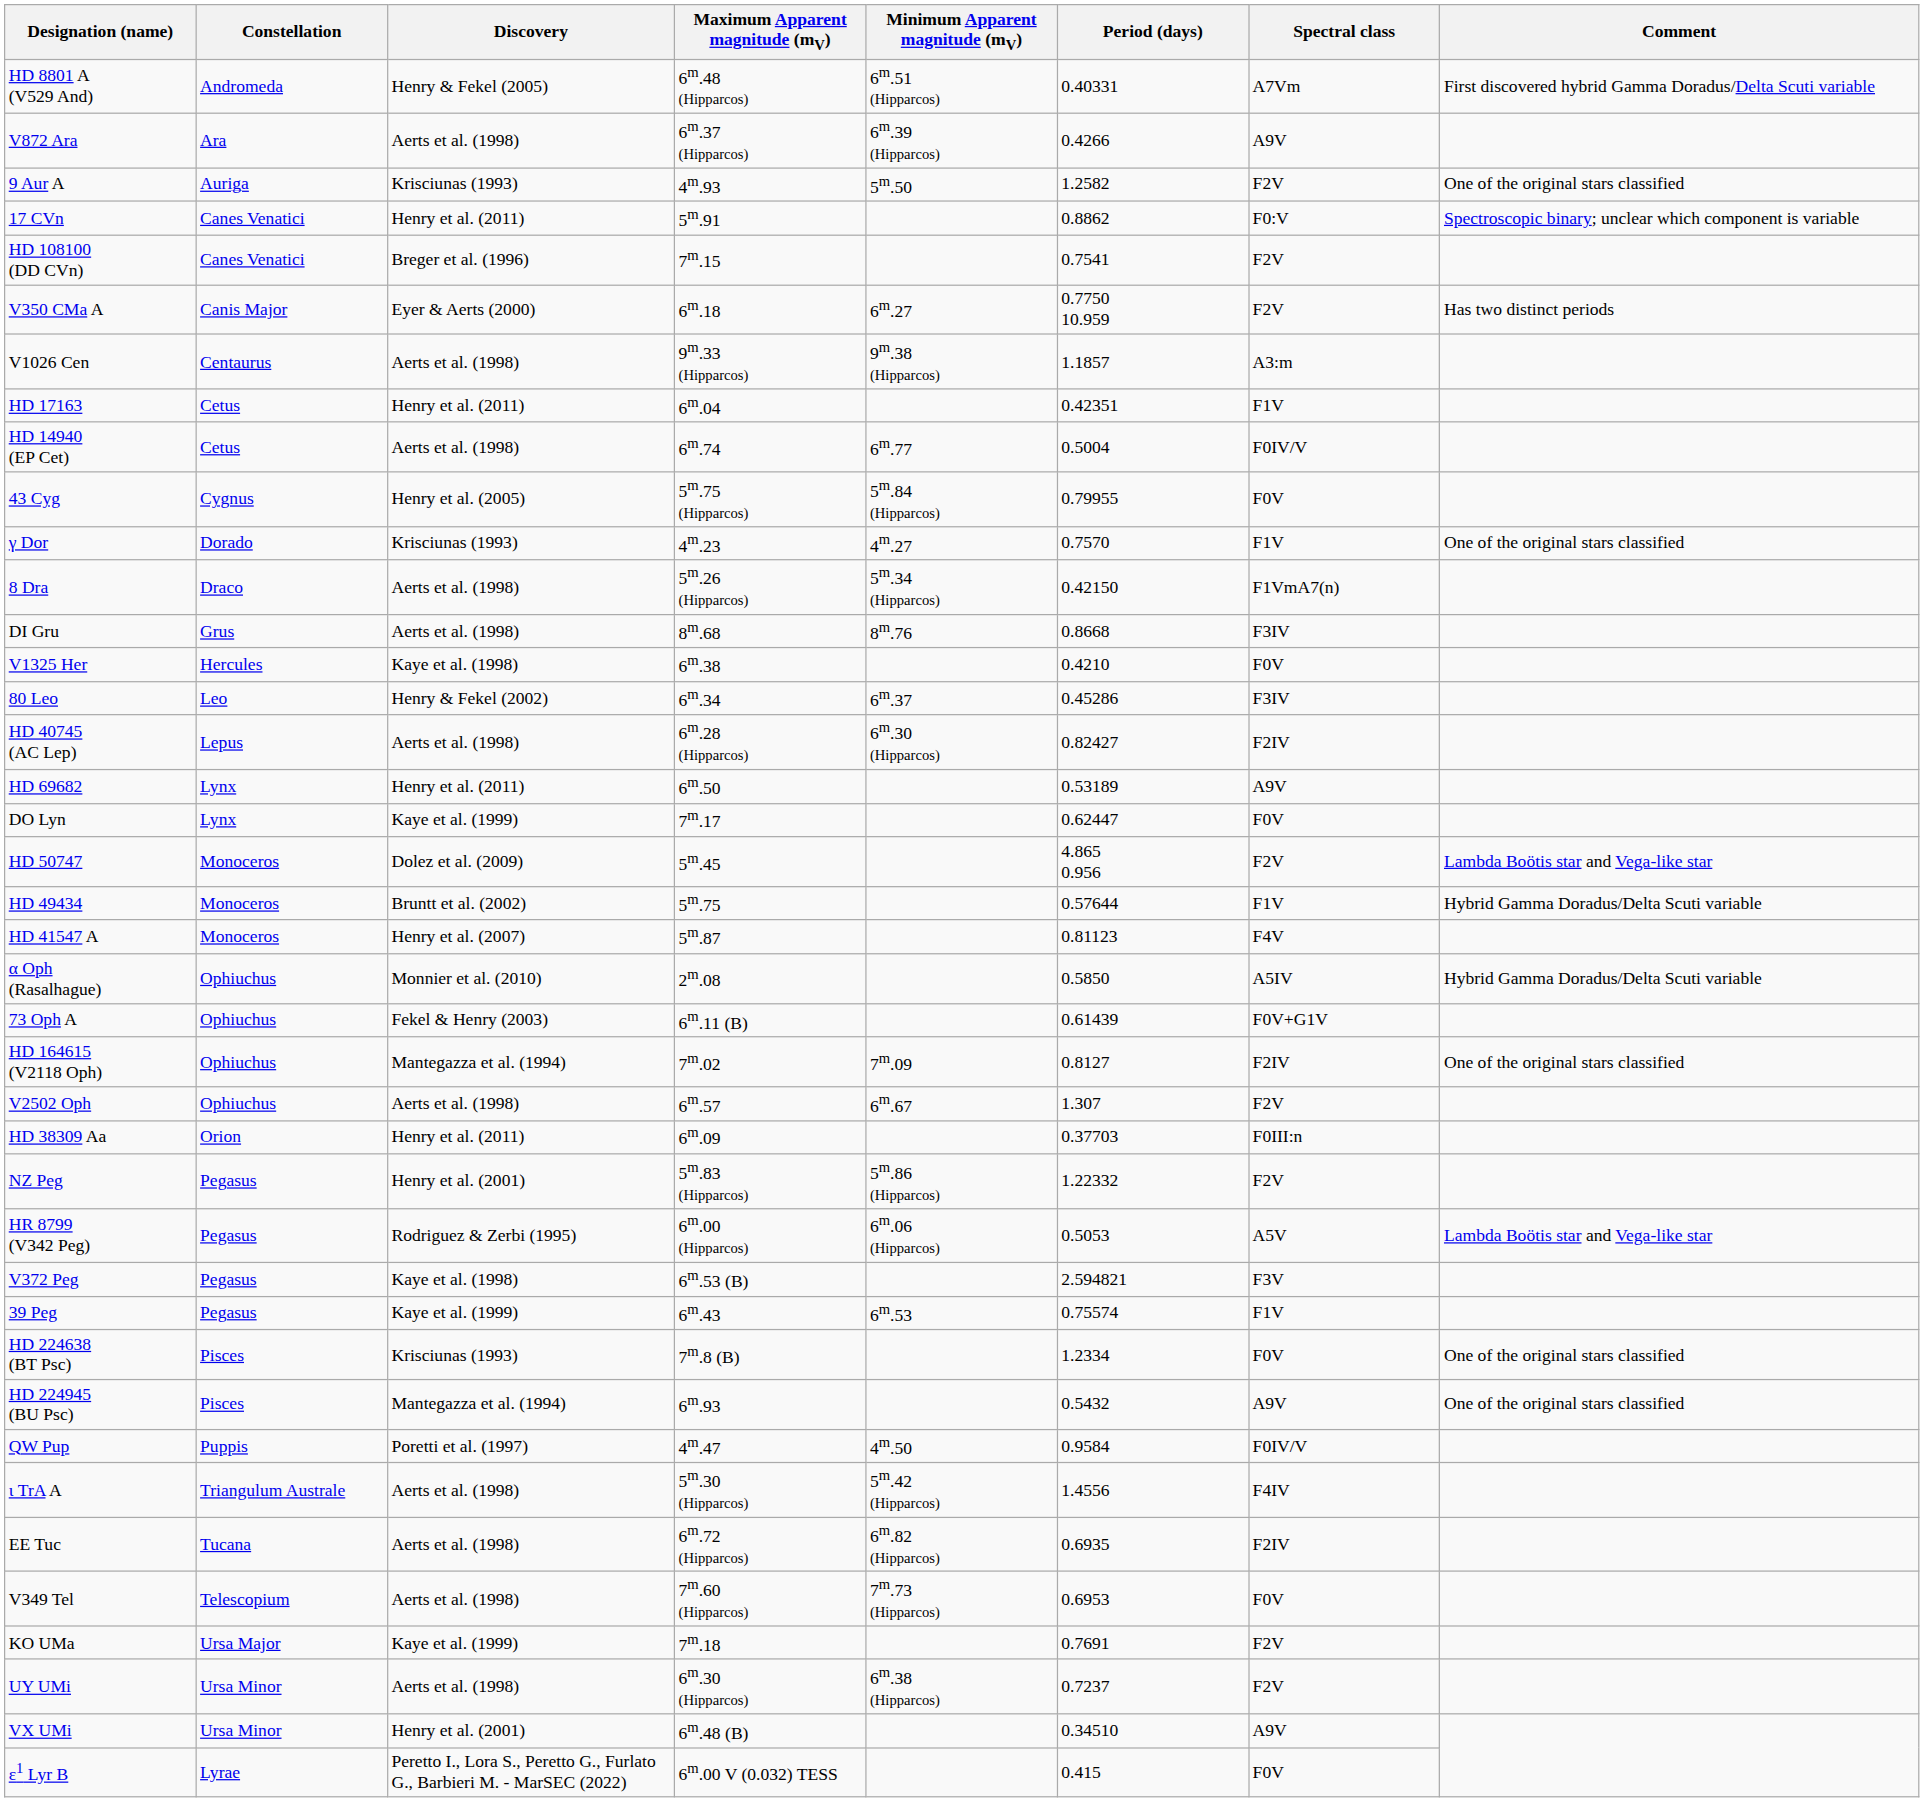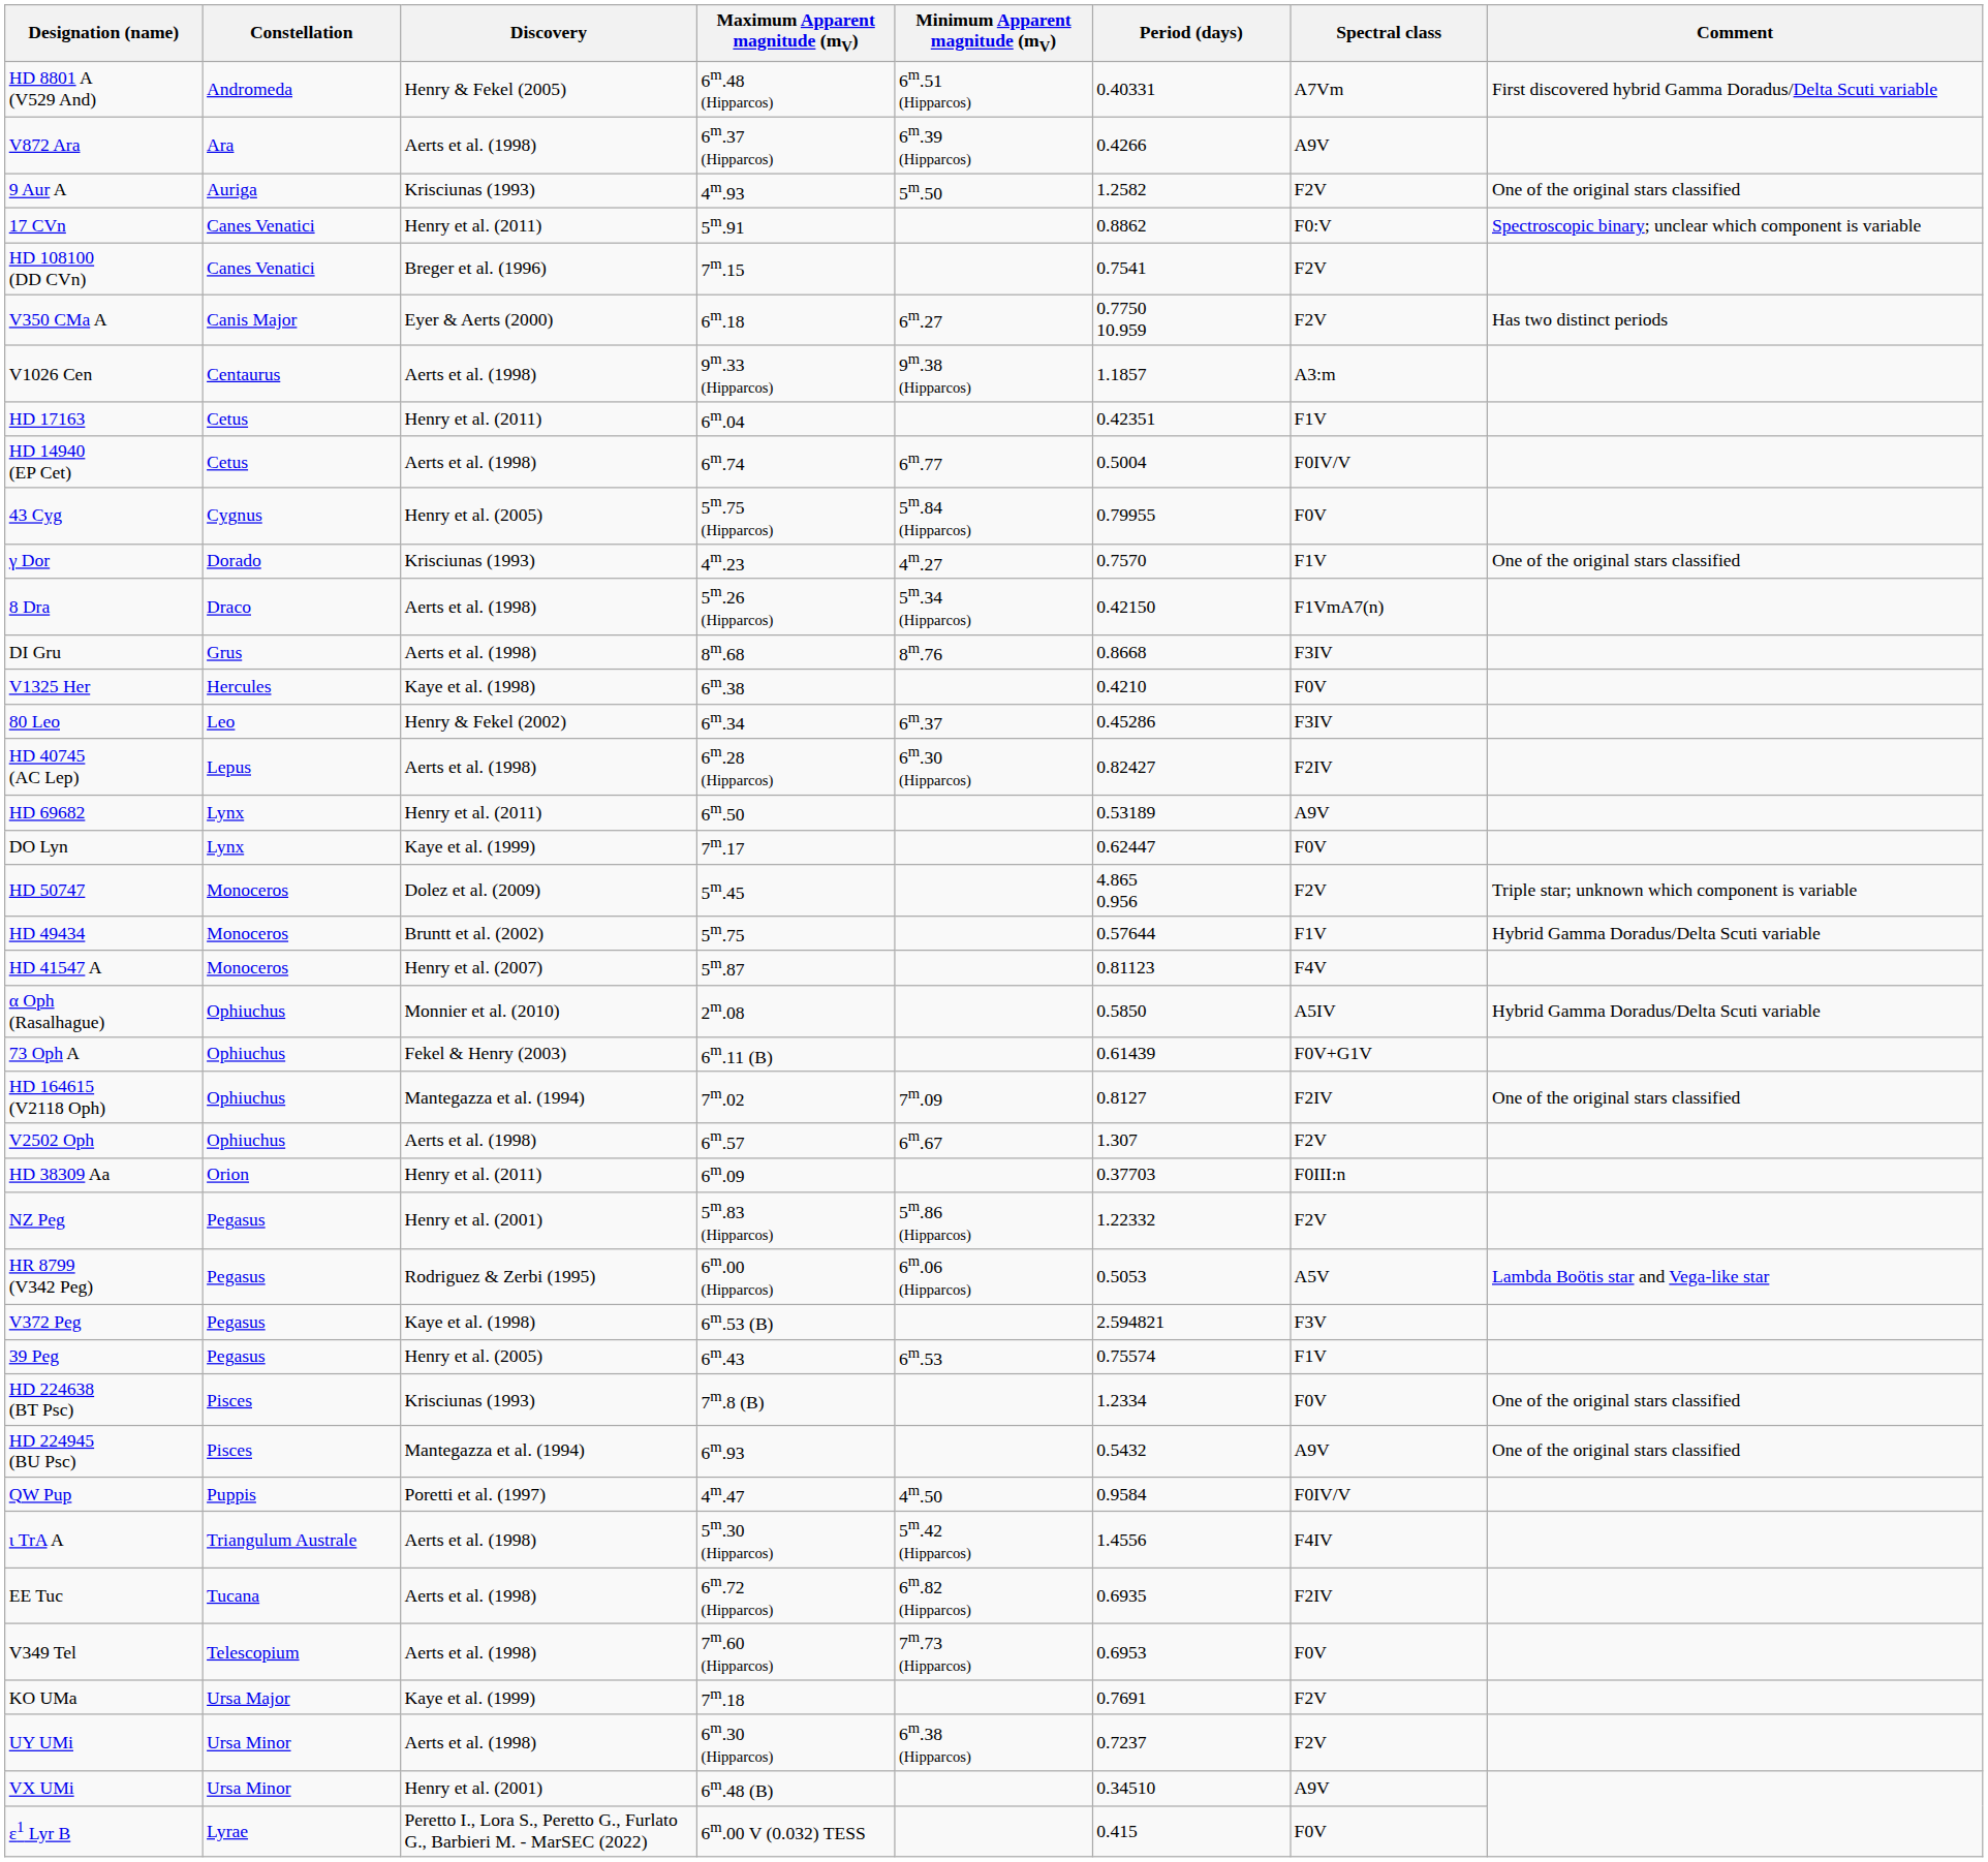HD 50747 | Comment: Lambda Boötis star and Vega-like star -> Triple star; unknown which component is variable
39 Peg | Discovery: Kaye et al. (1999) -> Henry et al. (2005)
